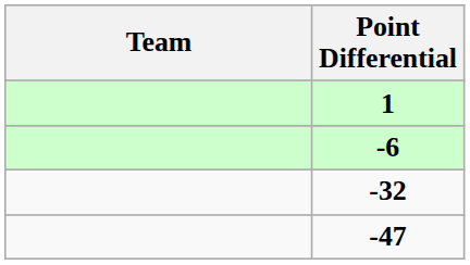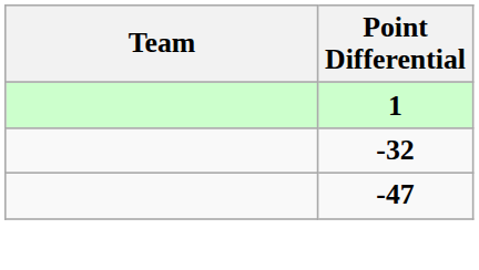- row: -6
